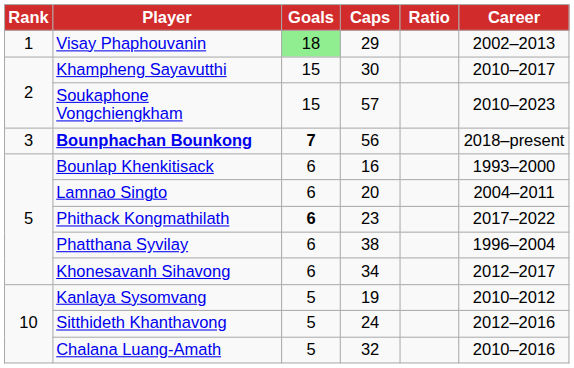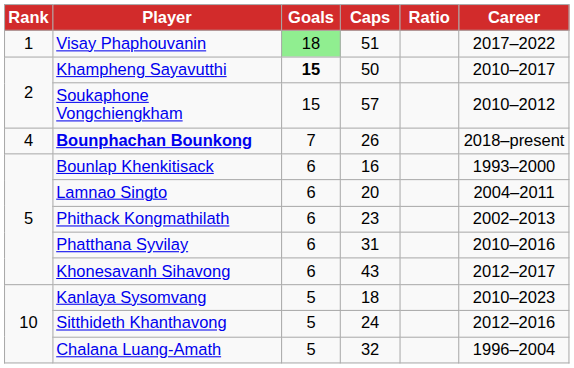Visay Phaphouvanin | Caps: 29 -> 51
Visay Phaphouvanin | Career: 2002–2013 -> 2017–2022
Khampheng Sayavutthi | Goals: normal -> bold
Khampheng Sayavutthi | Caps: 30 -> 50
Soukaphone Vongchiengkham | Career: 2010–2023 -> 2010–2012
Bounphachan Bounkong | Rank: 3 -> 4
Bounphachan Bounkong | Goals: bold -> normal
Bounphachan Bounkong | Caps: 56 -> 26
Phithack Kongmathilath | Goals: bold -> normal
Phithack Kongmathilath | Career: 2017–2022 -> 2002–2013
Phatthana Syvilay | Caps: 38 -> 31
Phatthana Syvilay | Career: 1996–2004 -> 2010–2016
Khonesavanh Sihavong | Caps: 34 -> 43
Kanlaya Sysomvang | Caps: 19 -> 18
Kanlaya Sysomvang | Career: 2010–2012 -> 2010–2023
Chalana Luang-Amath | Career: 2010–2016 -> 1996–2004
